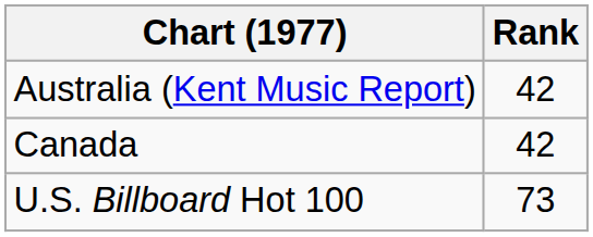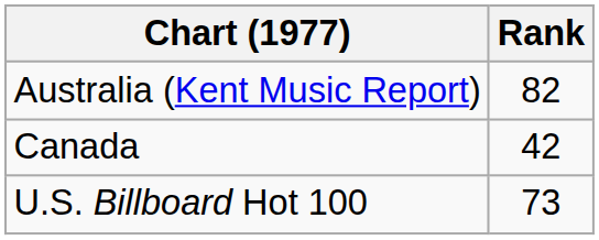Australia (Kent Music Report) | Rank: 42 -> 82
